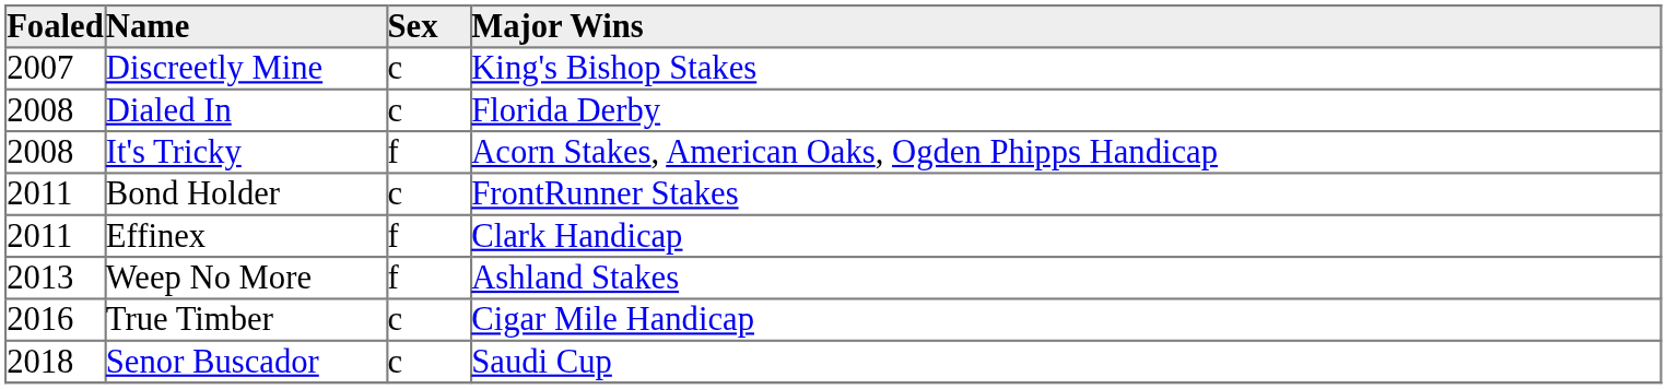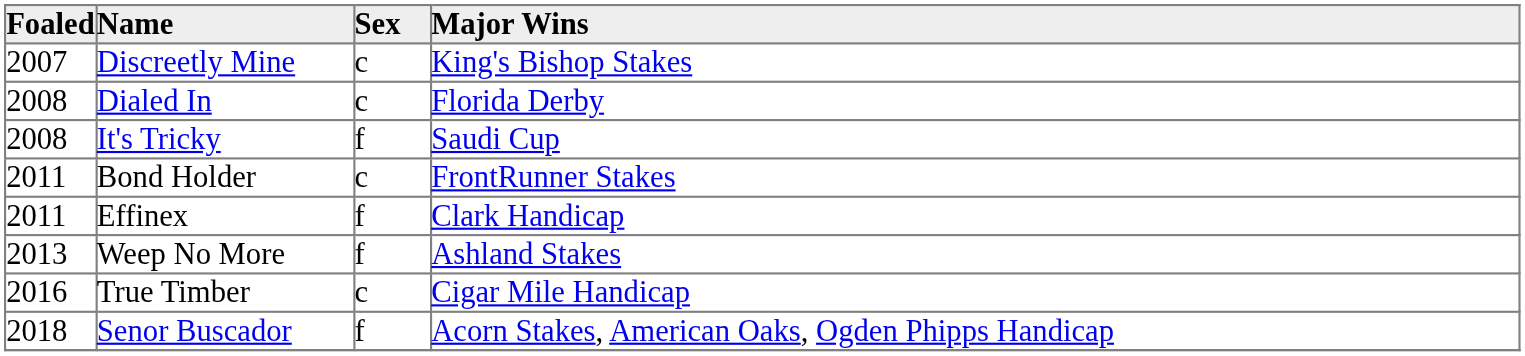It's Tricky | Major Wins: Acorn Stakes, American Oaks, Ogden Phipps Handicap -> Saudi Cup
Senor Buscador | Sex: c -> f
Senor Buscador | Major Wins: Saudi Cup -> Acorn Stakes, American Oaks, Ogden Phipps Handicap
